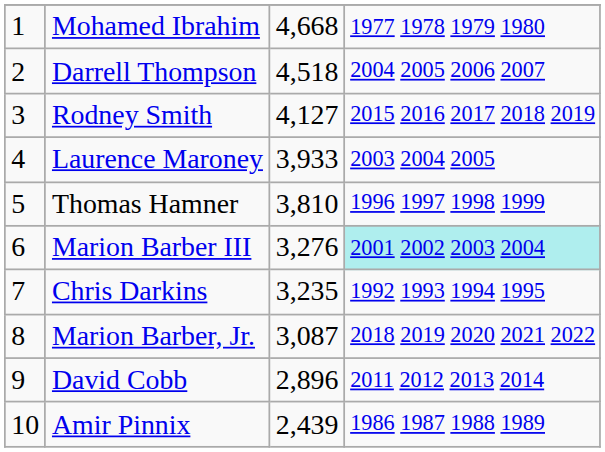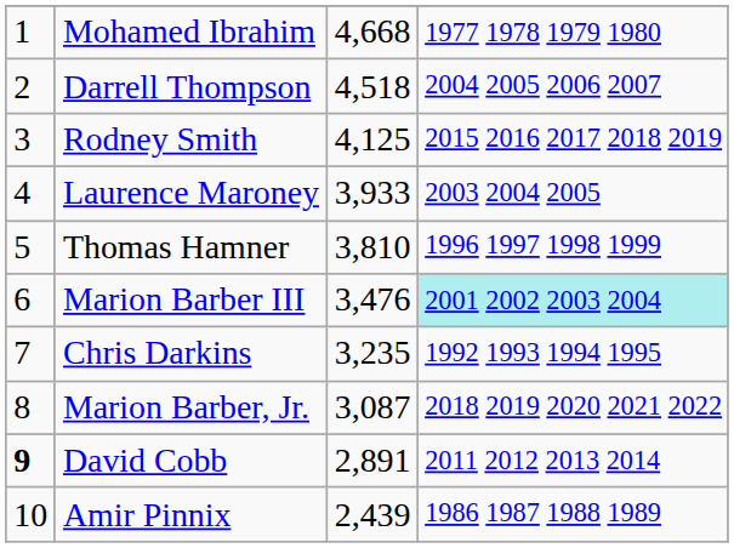Rodney Smith | column 3: 4,127 -> 4,125
Marion Barber III | column 3: 3,276 -> 3,476
David Cobb | column 1: normal -> bold
David Cobb | column 3: 2,896 -> 2,891
